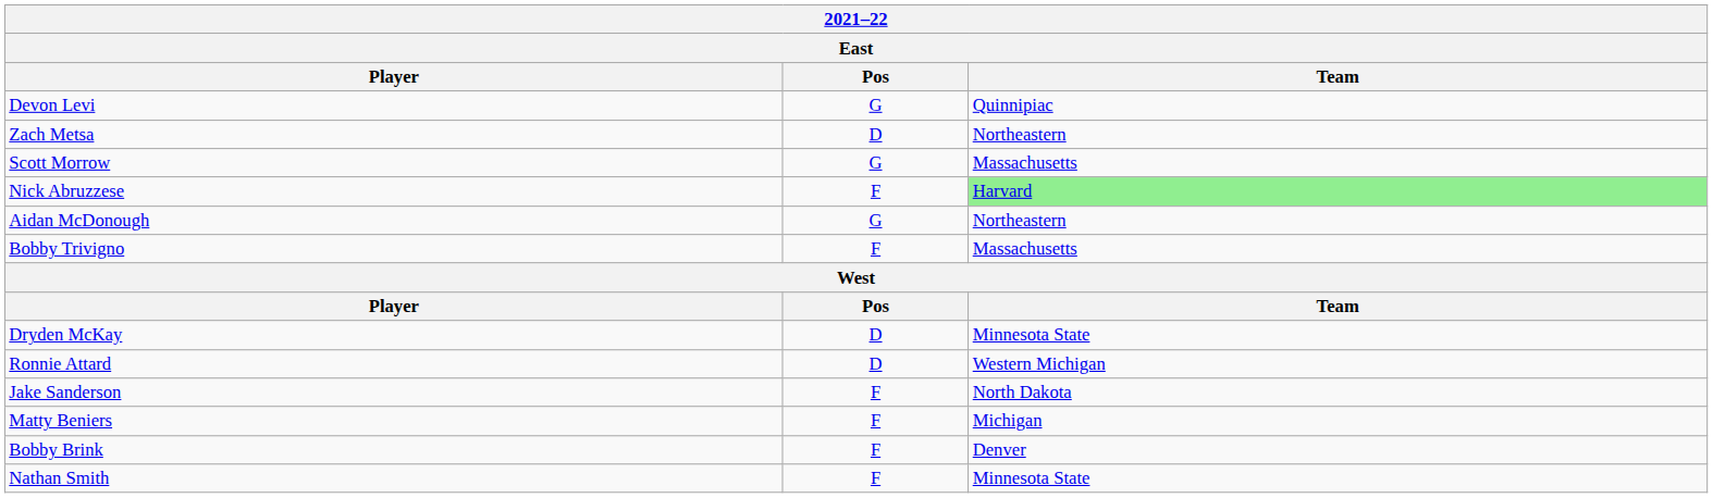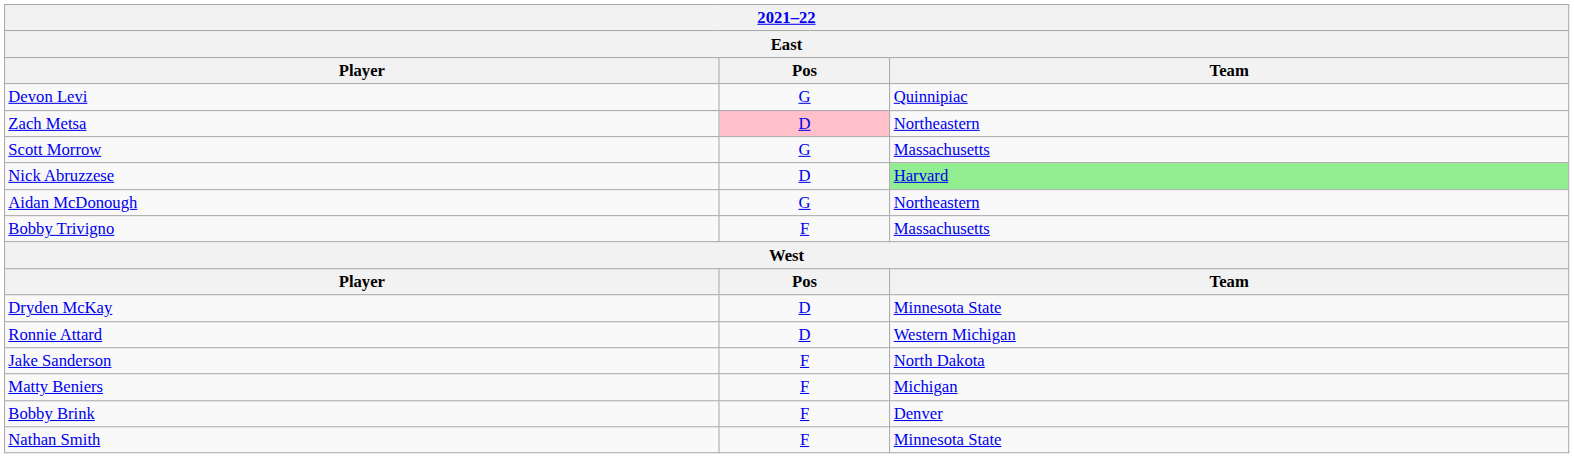Zach Metsa | Pos: no background -> pink background
Nick Abruzzese | Pos: F -> D
